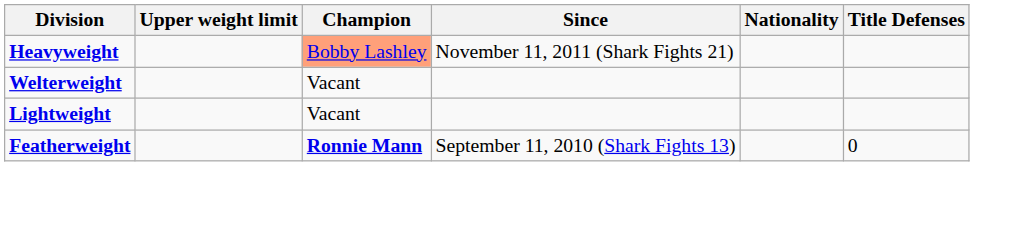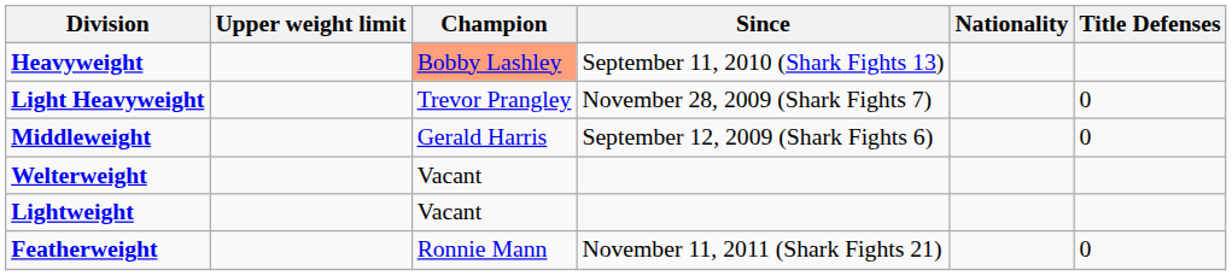Heavyweight | Since: November 11, 2011 (Shark Fights 21) -> September 11, 2010 (Shark Fights 13)
+ row: Light Heavyweight | Trevor Prangley | November 28, 2009 (Shark Fights 7) | 0
+ row: Middleweight | Gerald Harris | September 12, 2009 (Shark Fights 6) | 0
Featherweight | Champion: bold -> normal
Featherweight | Since: September 11, 2010 (Shark Fights 13) -> November 11, 2011 (Shark Fights 21)
